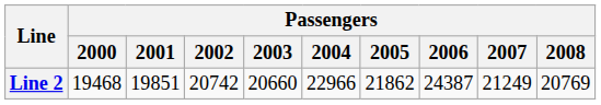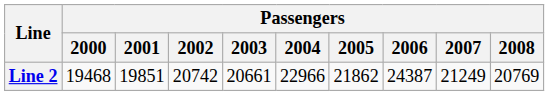Line 2 | Passengers / 2003: 20660 -> 20661
